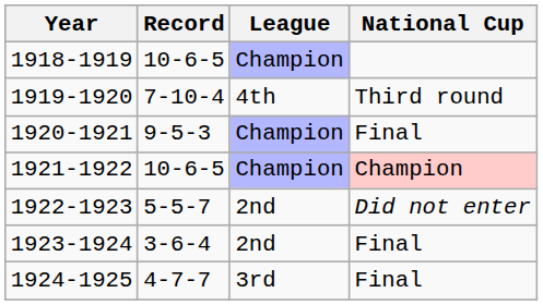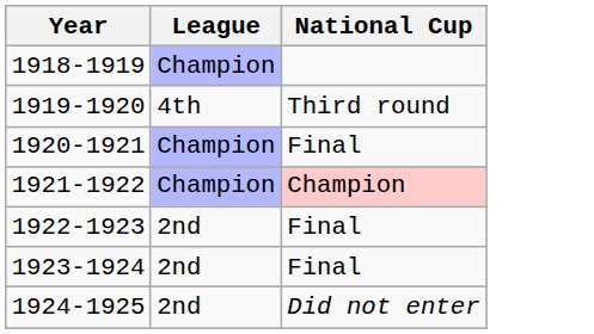- column: Record | 10-6-5 | 7-10-4 | 9-5-3 | 10-6-5 | 5-5-7 | 3-6-4 | 4-7-7
1922-1923 | National Cup: Did not enter -> Final
1924-1925 | League: 3rd -> 2nd
1924-1925 | National Cup: Final -> Did not enter
